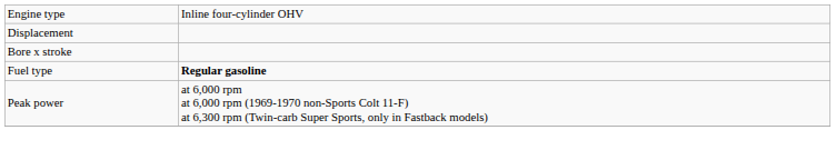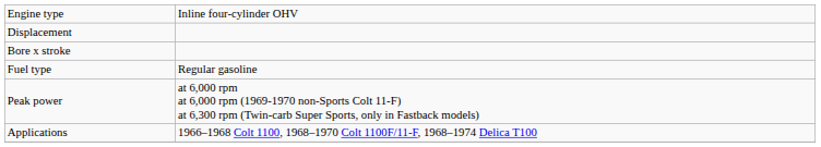Fuel type | column 2: bold -> normal
+ row: Applications | 1966–1968 Colt 1100, 1968–1970 Colt 1100F/11-F, 1968–1974 Delica T100
